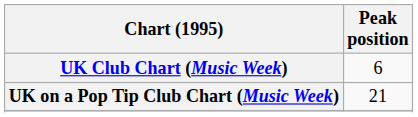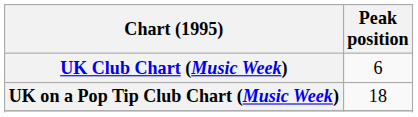UK on a Pop Tip Club Chart (Music Week) | Peak position: 21 -> 18
